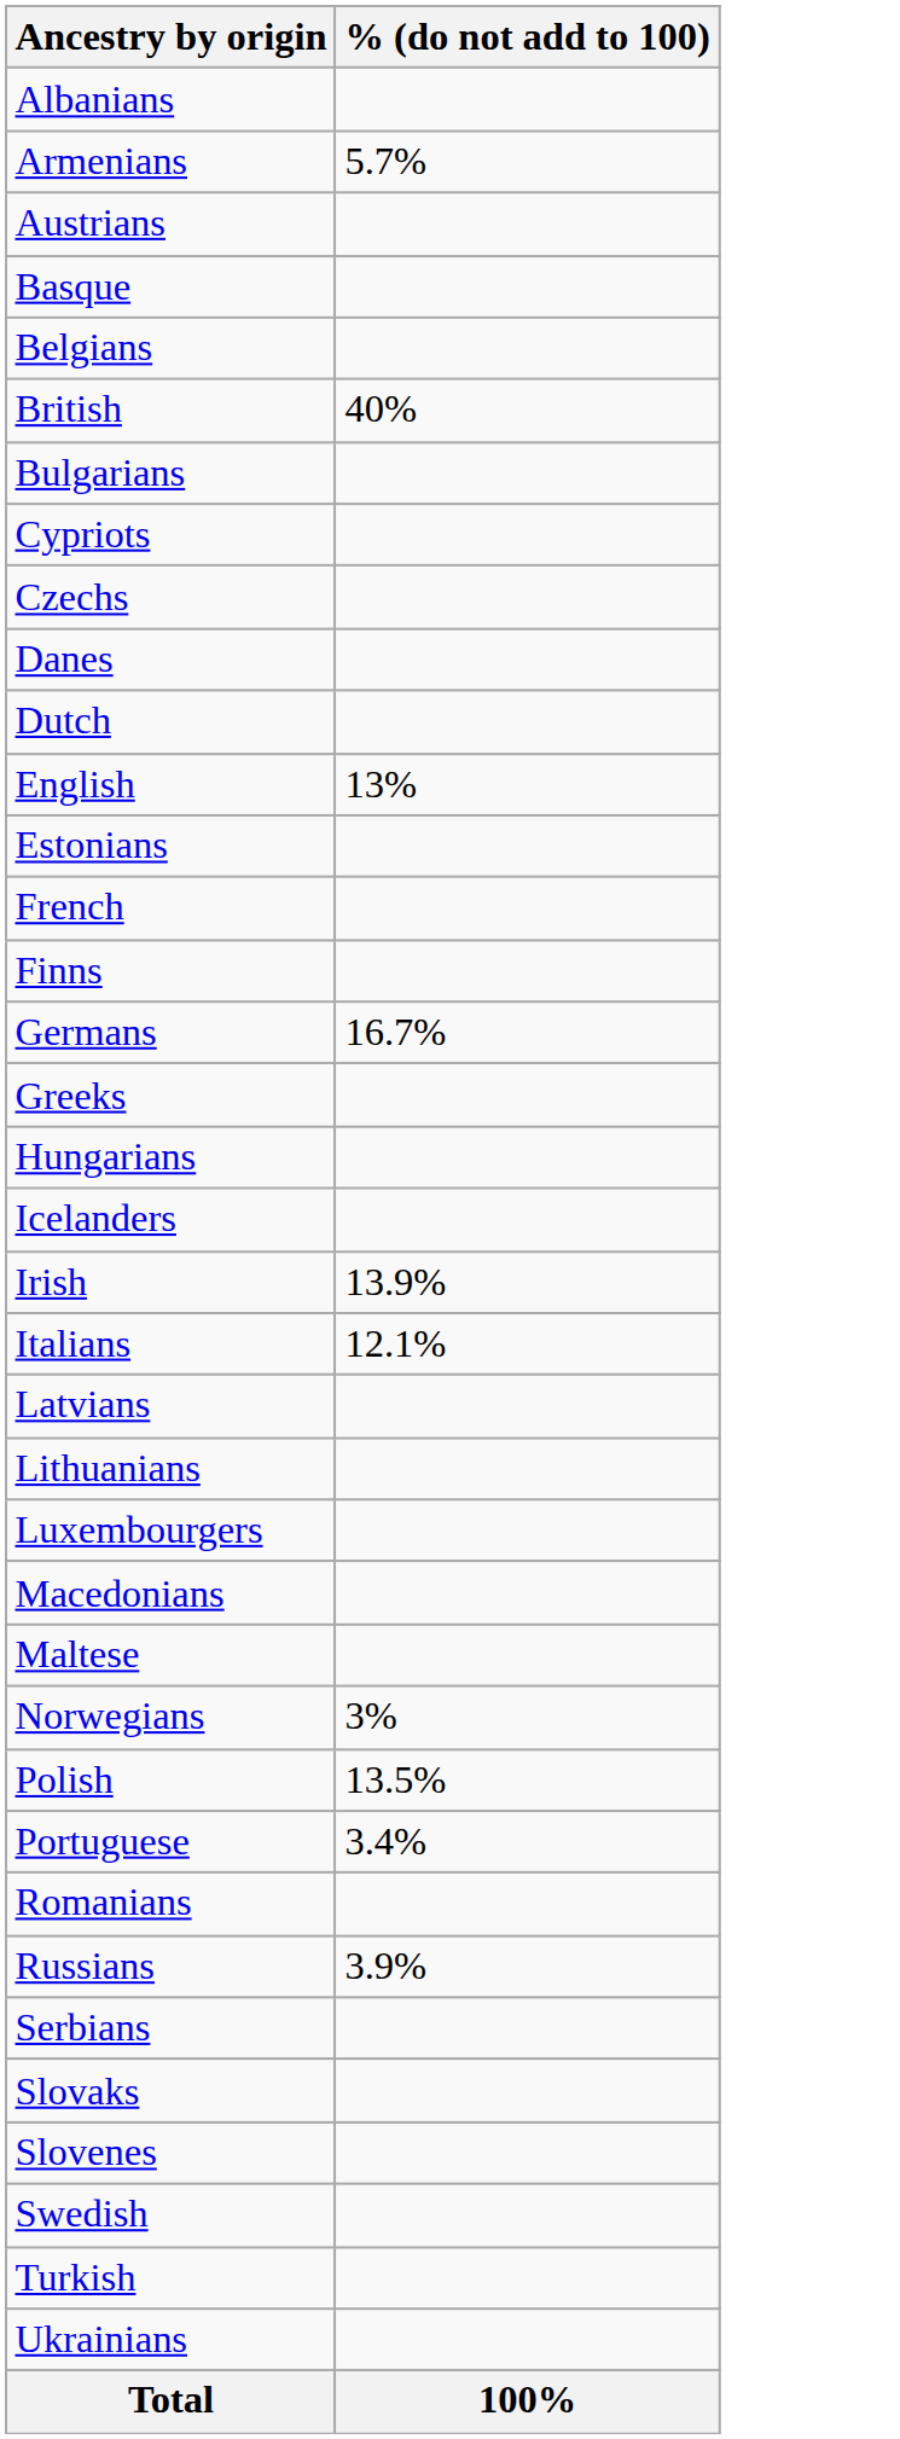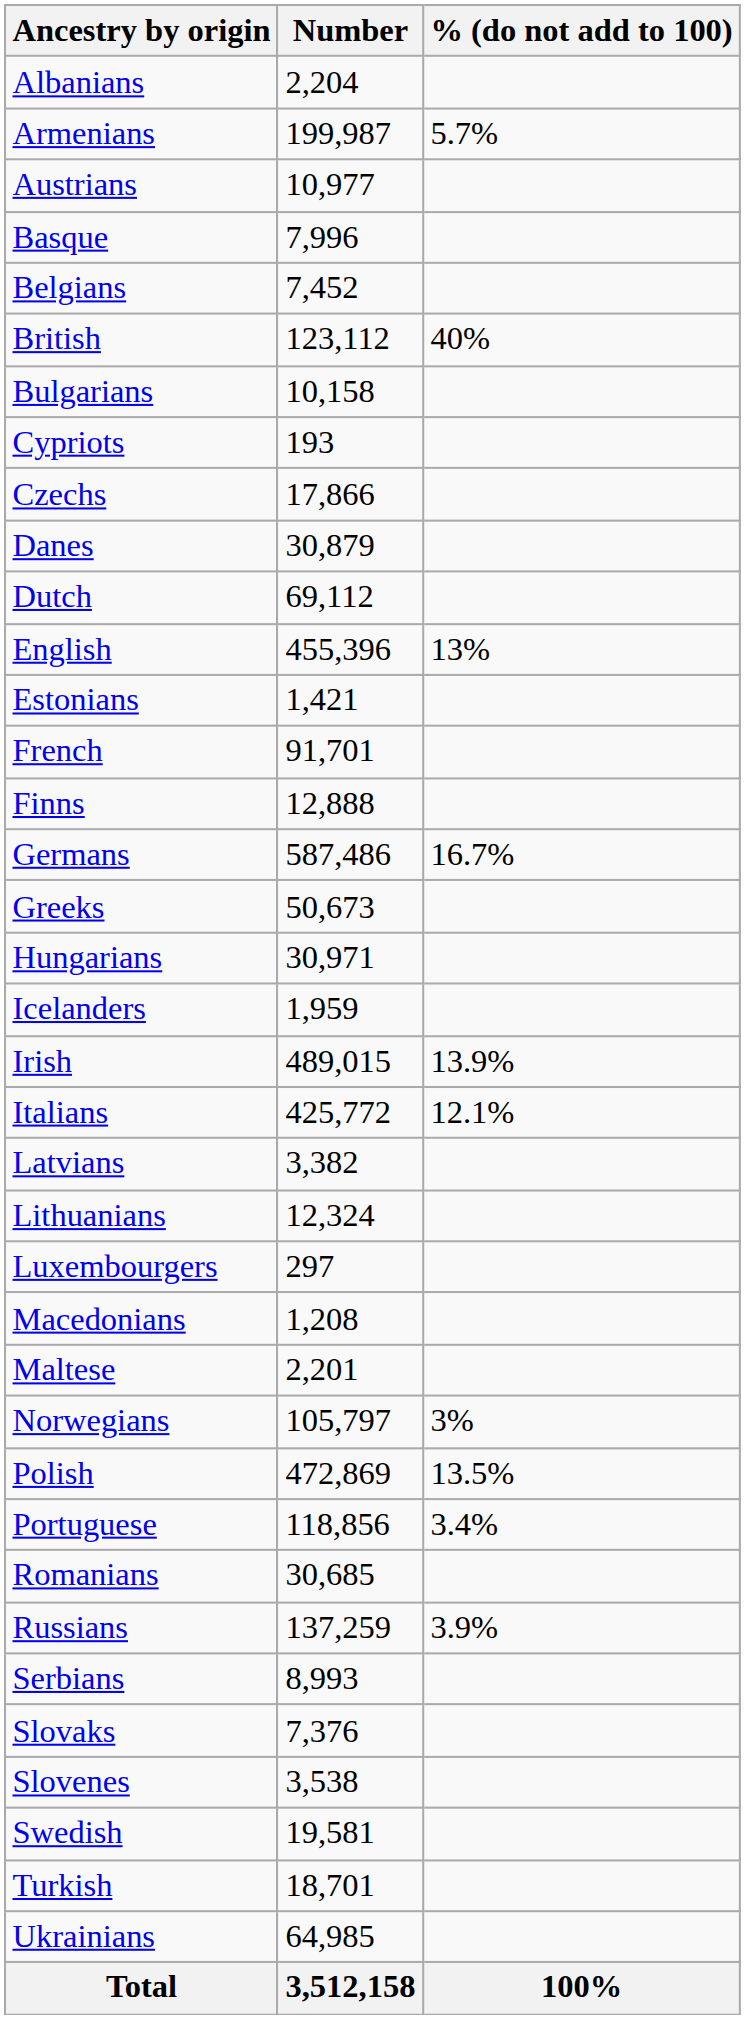+ column: Number | 2,204 | 199,987 | 10,977 | 7,996 | 7,452 | 123,112 | 10,158 | 193 | 17,866 | 30,879 | 69,112 | 455,396 | 1,421 | 91,701 | 12,888 | 587,486 | 50,673 | 30,971 | 1,959 | 489,015 | 425,772 | 3,382 | 12,324 | 297 | 1,208 | 2,201 | 105,797 | 472,869 | 118,856 | 30,685 | 137,259 | 8,993 | 7,376 | 3,538 | 19,581 | 18,701 | 64,985 | 3,512,158
